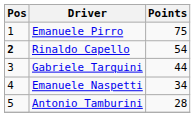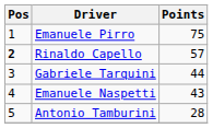Rinaldo Capello | Points: 54 -> 57
Emanuele Naspetti | Points: 34 -> 43
